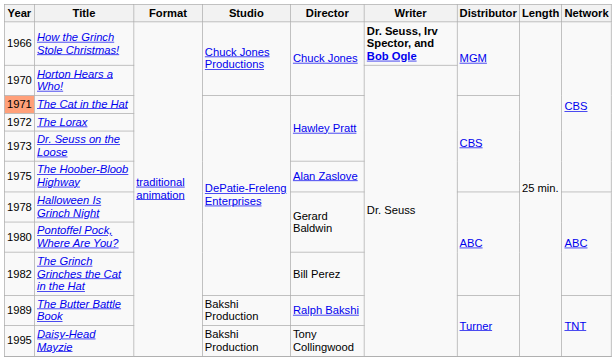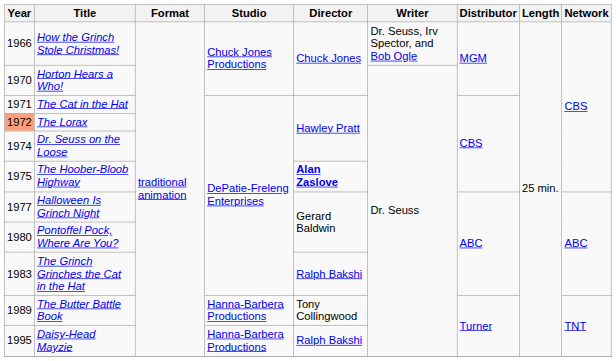How the Grinch Stole Christmas! | Writer: bold -> normal
The Cat in the Hat | Year: lightsalmon background -> no background
The Lorax | Year: no background -> lightsalmon background
Dr. Seuss on the Loose | Year: 1973 -> 1974
The Hoober-Bloob Highway | Director: normal -> bold
Halloween Is Grinch Night | Year: 1978 -> 1977
The Grinch Grinches the Cat in the Hat | Year: 1982 -> 1983
The Grinch Grinches the Cat in the Hat | Director: Bill Perez -> Ralph Bakshi
The Butter Battle Book | Studio: Bakshi Production -> Hanna-Barbera Productions
The Butter Battle Book | Director: Ralph Bakshi -> Tony Collingwood
Daisy-Head Mayzie | Studio: Bakshi Production -> Hanna-Barbera Productions
Daisy-Head Mayzie | Director: Tony Collingwood -> Ralph Bakshi
